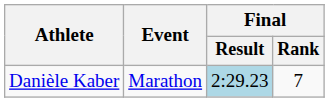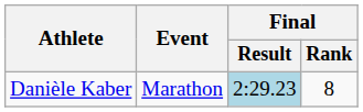Danièle Kaber | Final / Rank: 7 -> 8
